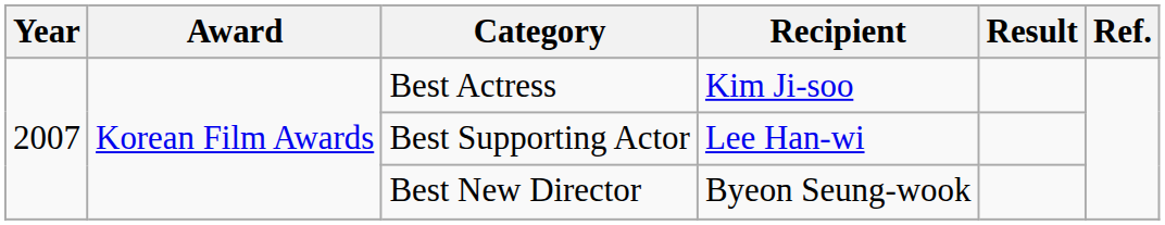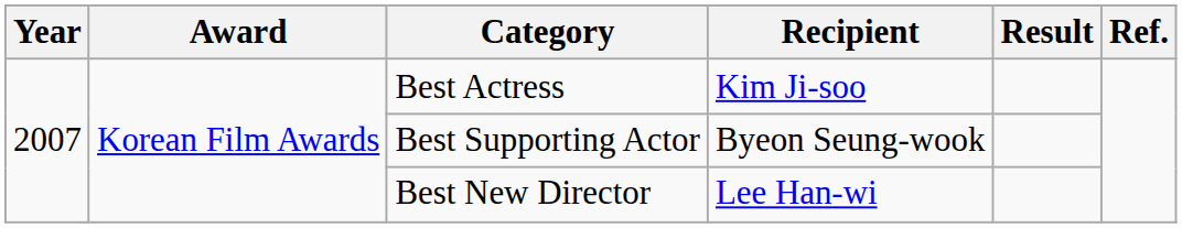Best Supporting Actor | Recipient: Lee Han-wi -> Byeon Seung-wook
Best New Director | Recipient: Byeon Seung-wook -> Lee Han-wi
